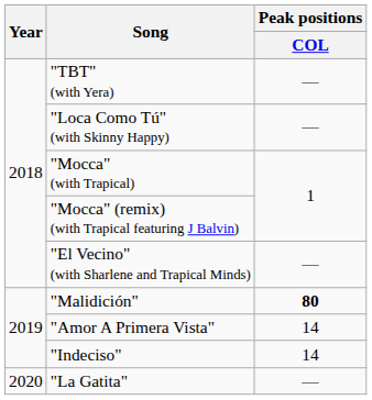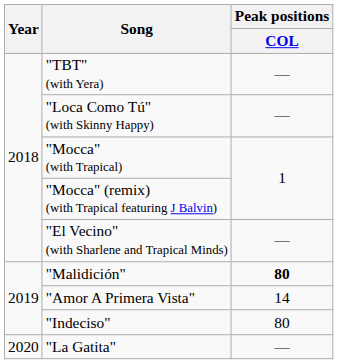"Indeciso" | Peak positions / COL: 14 -> 80
